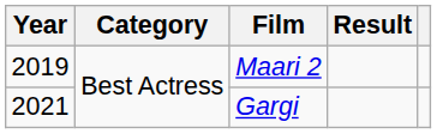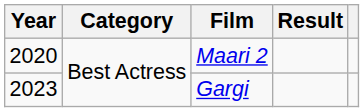Maari 2 | Year: 2019 -> 2020
Gargi | Year: 2021 -> 2023
